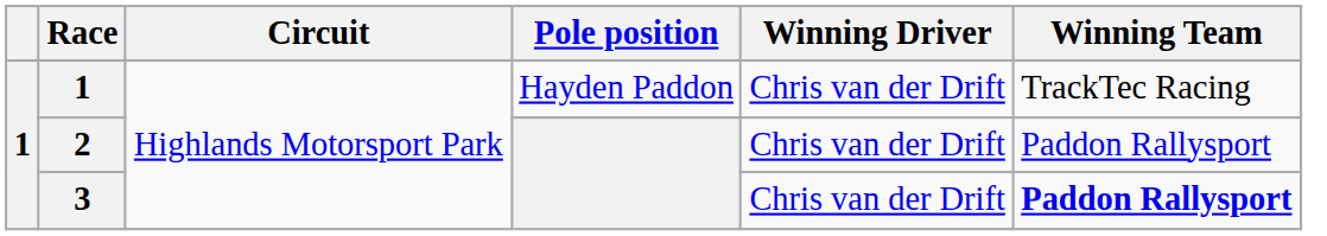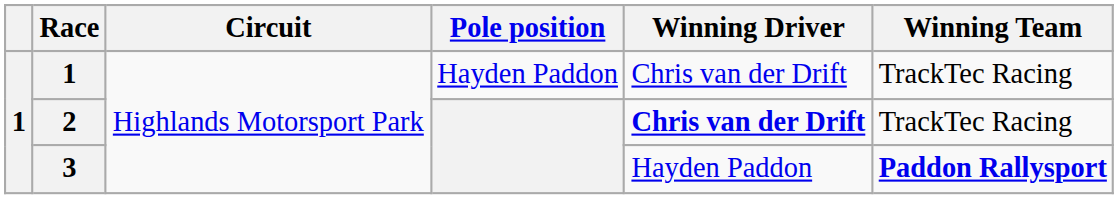2 | Winning Driver: normal -> bold
2 | Winning Team: Paddon Rallysport -> TrackTec Racing
3 | Winning Driver: Chris van der Drift -> Hayden Paddon
